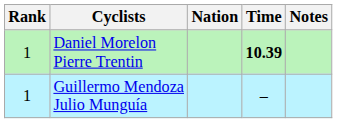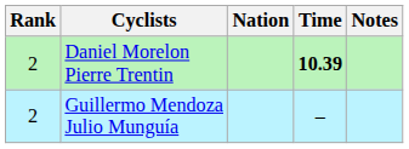Daniel Morelon Pierre Trentin | Rank: 1 -> 2
Guillermo Mendoza Julio Munguía | Rank: 1 -> 2
